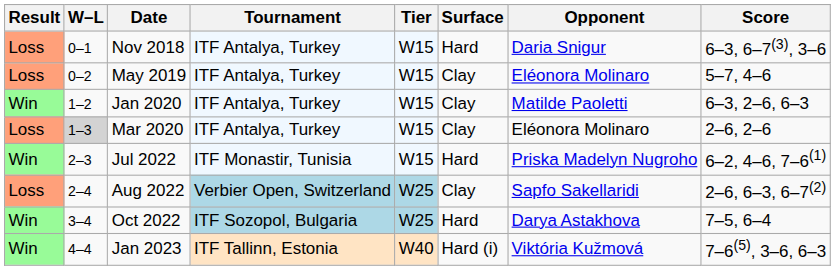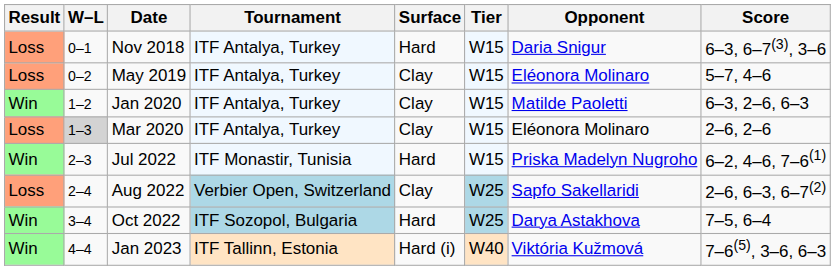columns swapped: Tier <-> Surface
